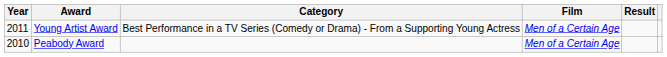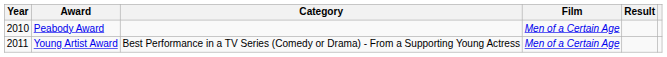rows swapped: Peabody Award <-> Young Artist Award
